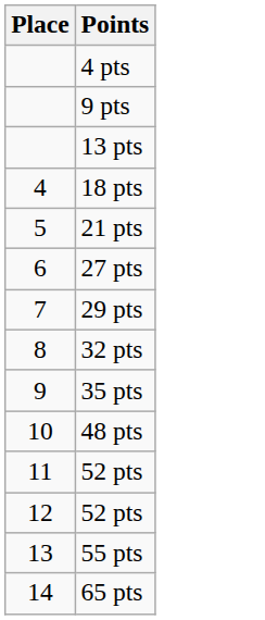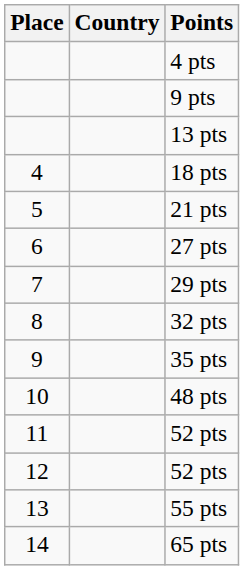+ column: Country
